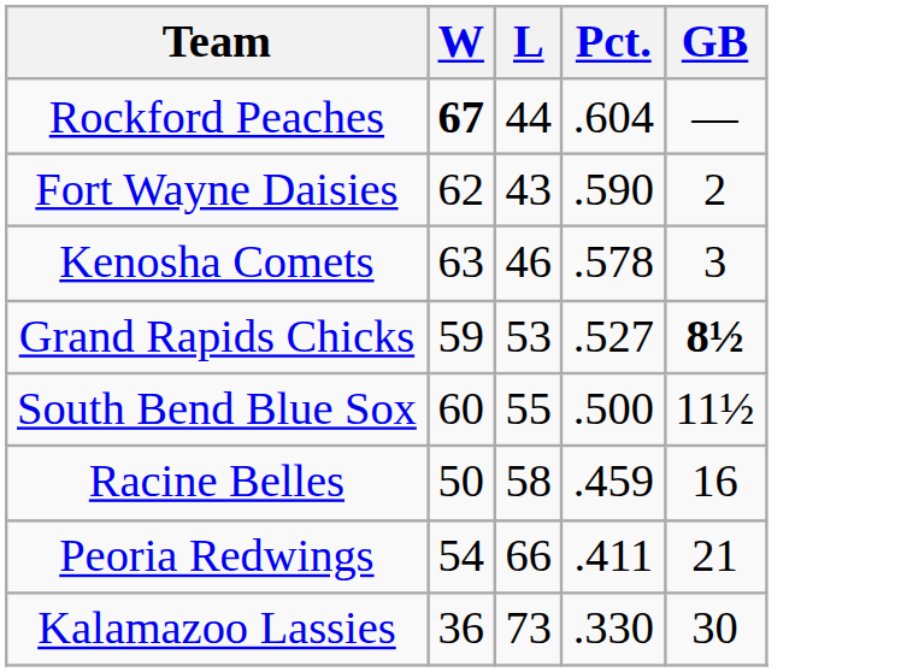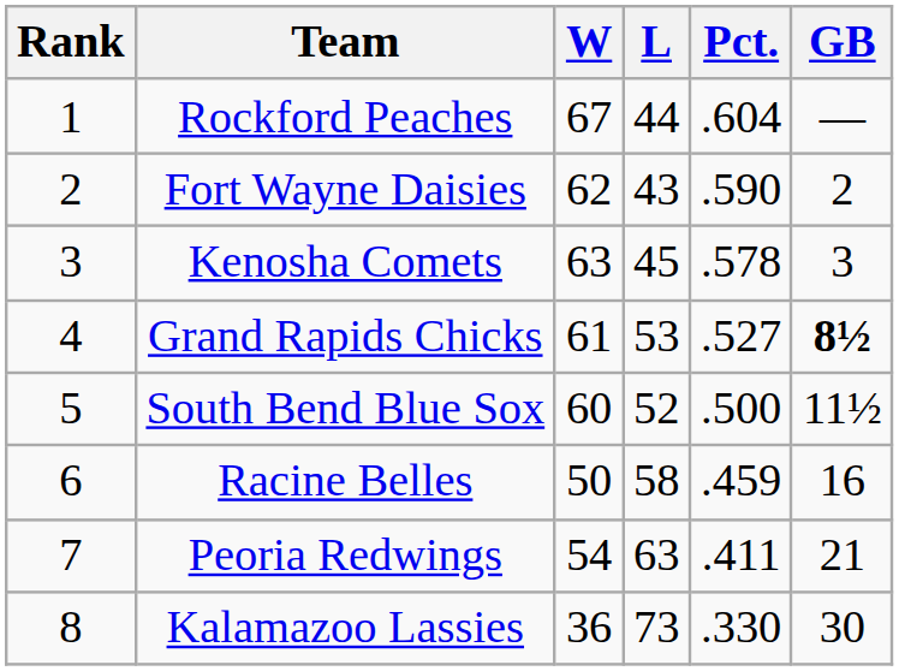+ column: Rank | 1 | 2 | 3 | 4 | 5 | 6 | 7 | 8
Rockford Peaches | W: bold -> normal
Kenosha Comets | L: 46 -> 45
Grand Rapids Chicks | W: 59 -> 61
South Bend Blue Sox | L: 55 -> 52
Peoria Redwings | L: 66 -> 63
